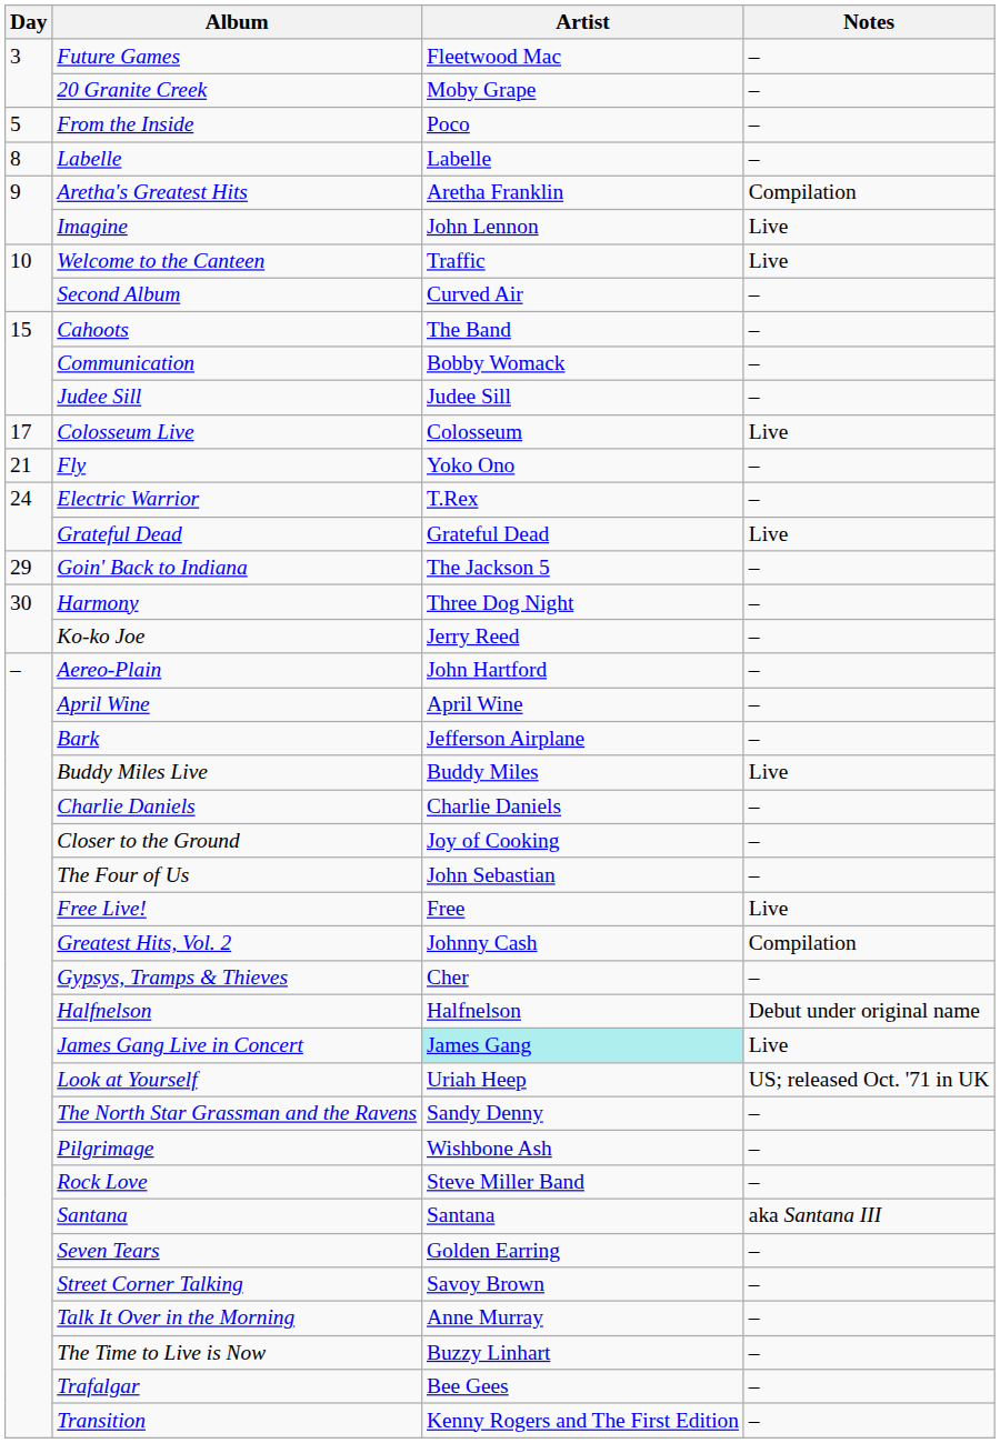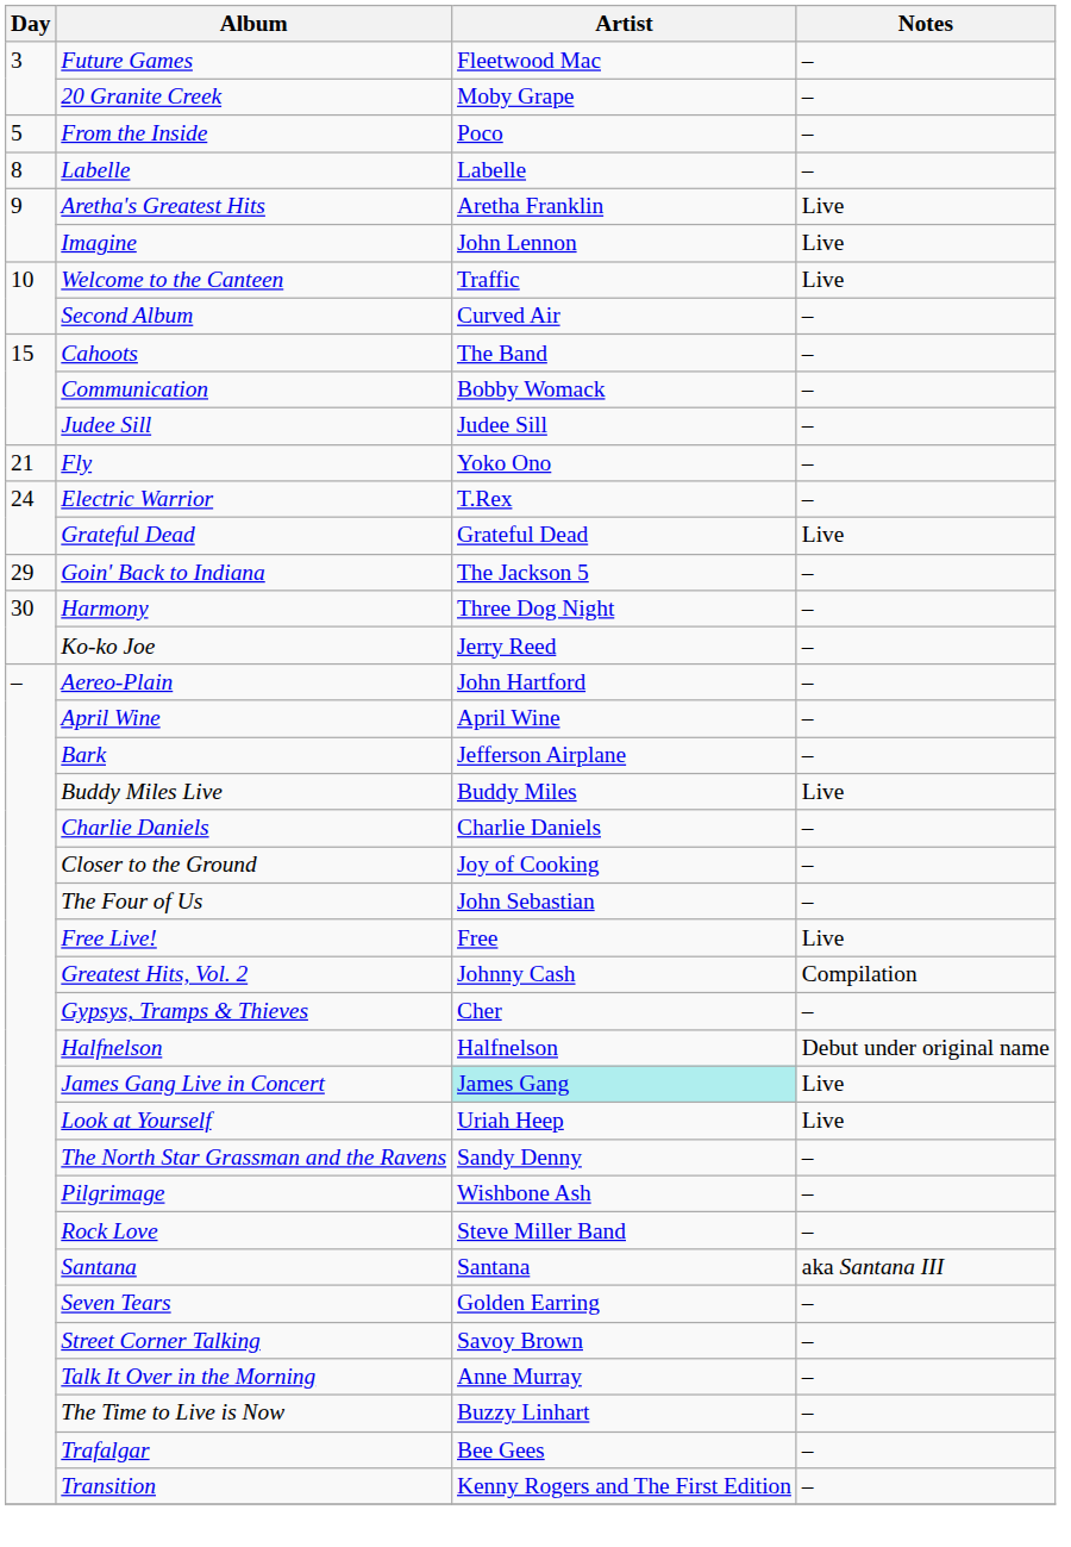Aretha's Greatest Hits | Notes: Compilation -> Live
- row: 17 | Colosseum Live | Colosseum | Live
Look at Yourself | Notes: US; released Oct. '71 in UK -> Live
